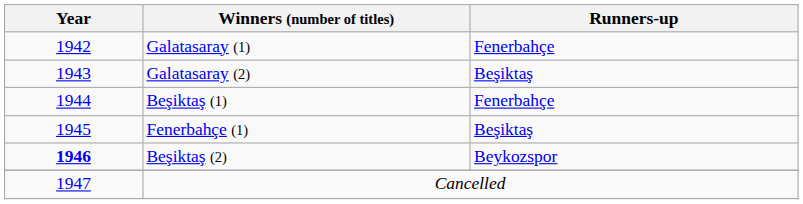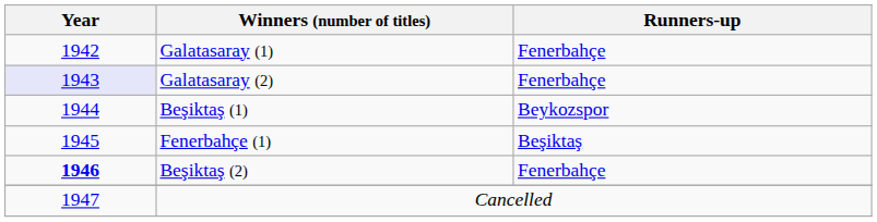Galatasaray (2) | Year: no background -> lavender background
Galatasaray (2) | Runners-up: Beşiktaş -> Fenerbahçe
Beşiktaş (1) | Runners-up: Fenerbahçe -> Beykozspor
Beşiktaş (2) | Runners-up: Beykozspor -> Fenerbahçe
